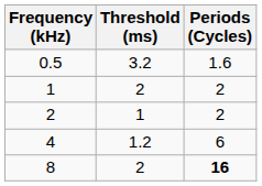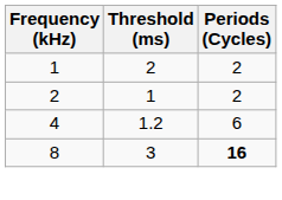- row: 0.5 | 3.2 | 1.6
8 | Threshold (ms): 2 -> 3
